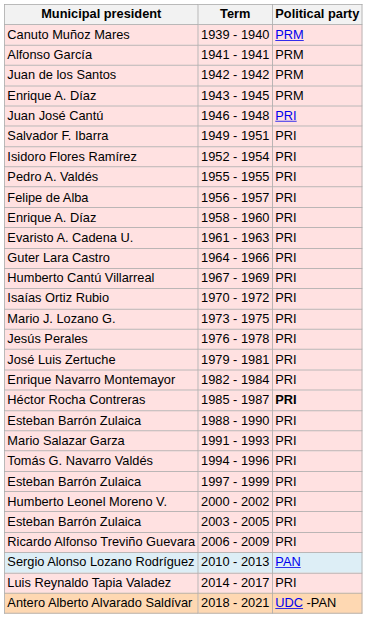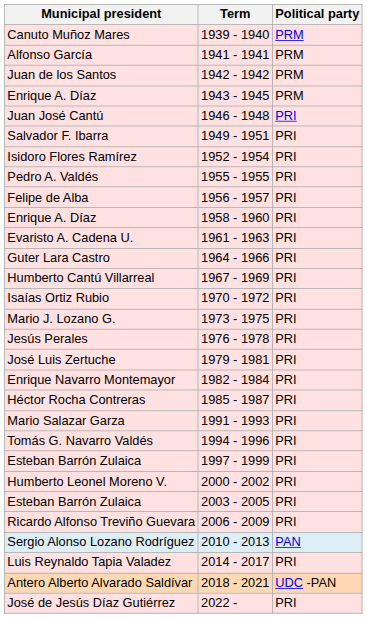Héctor Rocha Contreras | Political party: bold -> normal
- row: Esteban Barrón Zulaica | 1988 - 1990 | PRI
+ row: José de Jesús Díaz Gutiérrez | 2022 - | PRI
